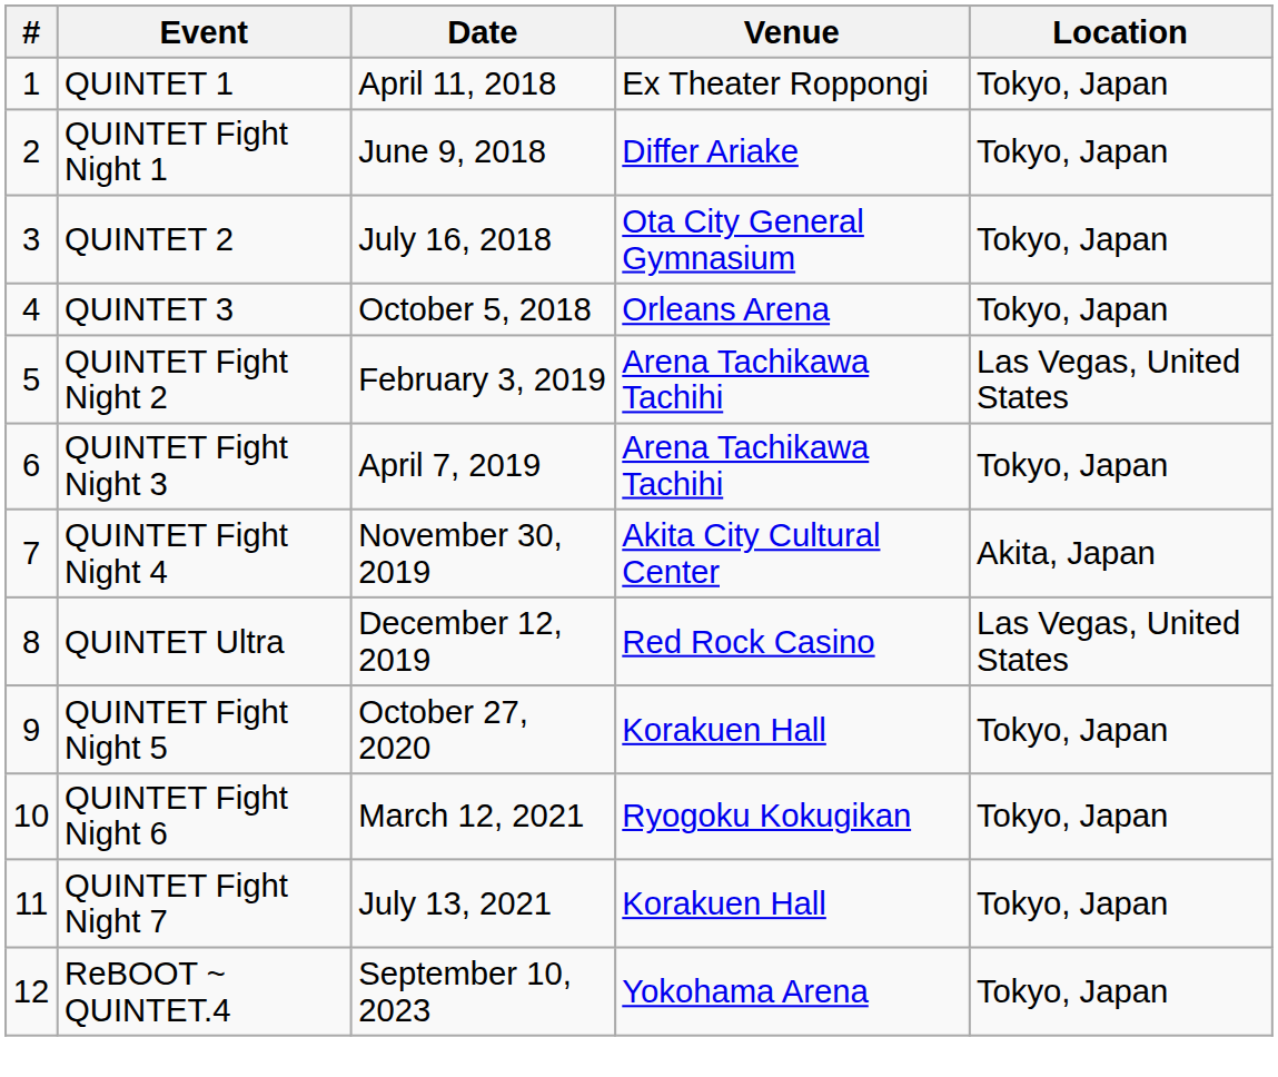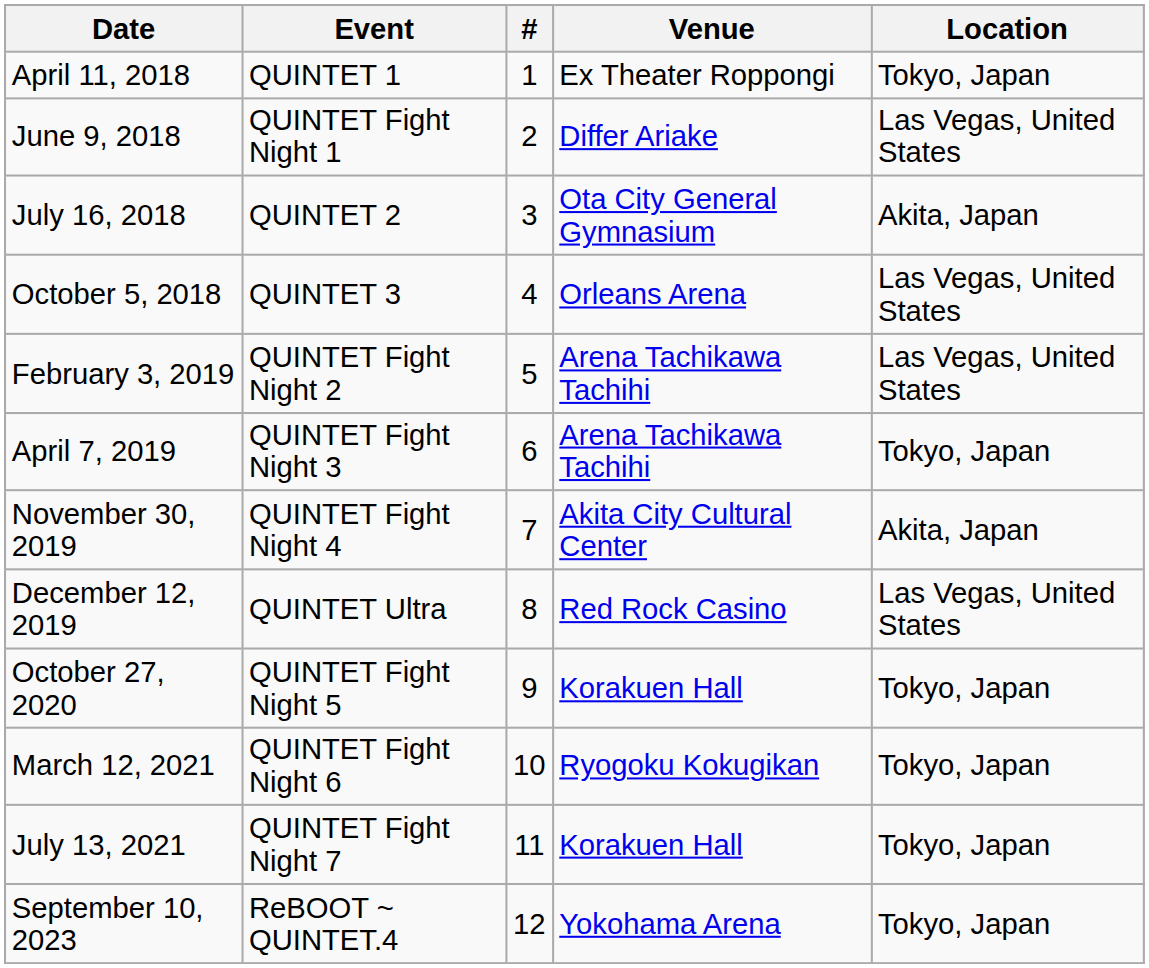columns swapped: # <-> Date
QUINTET Fight Night 1 | Location: Tokyo, Japan -> Las Vegas, United States
QUINTET 2 | Location: Tokyo, Japan -> Akita, Japan
QUINTET 3 | Location: Tokyo, Japan -> Las Vegas, United States
